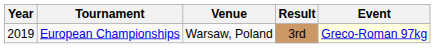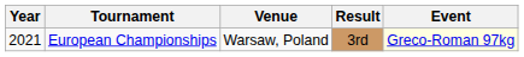European Championships | Year: 2019 -> 2021
